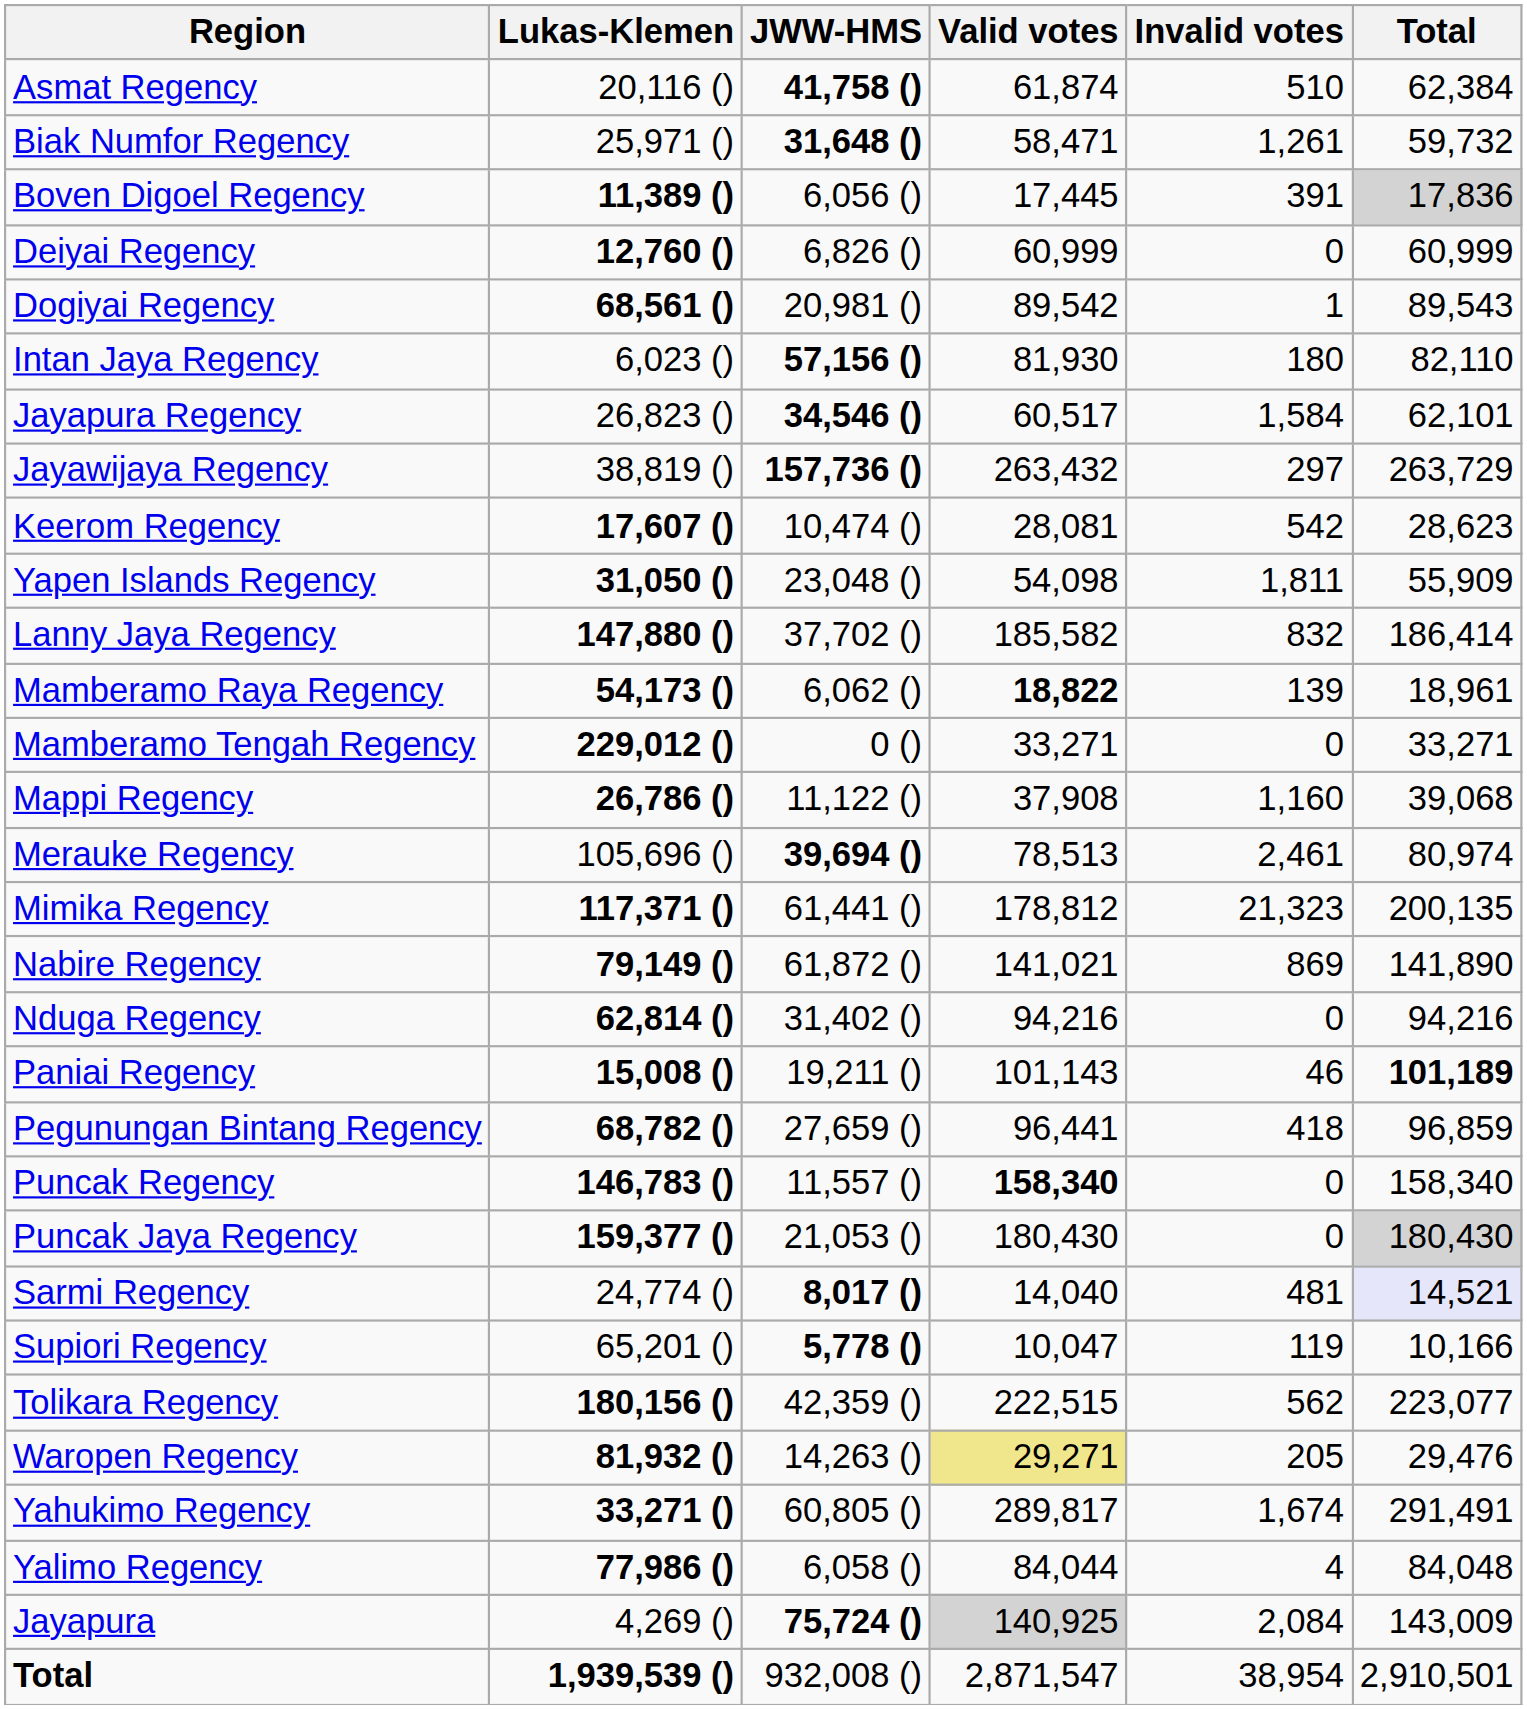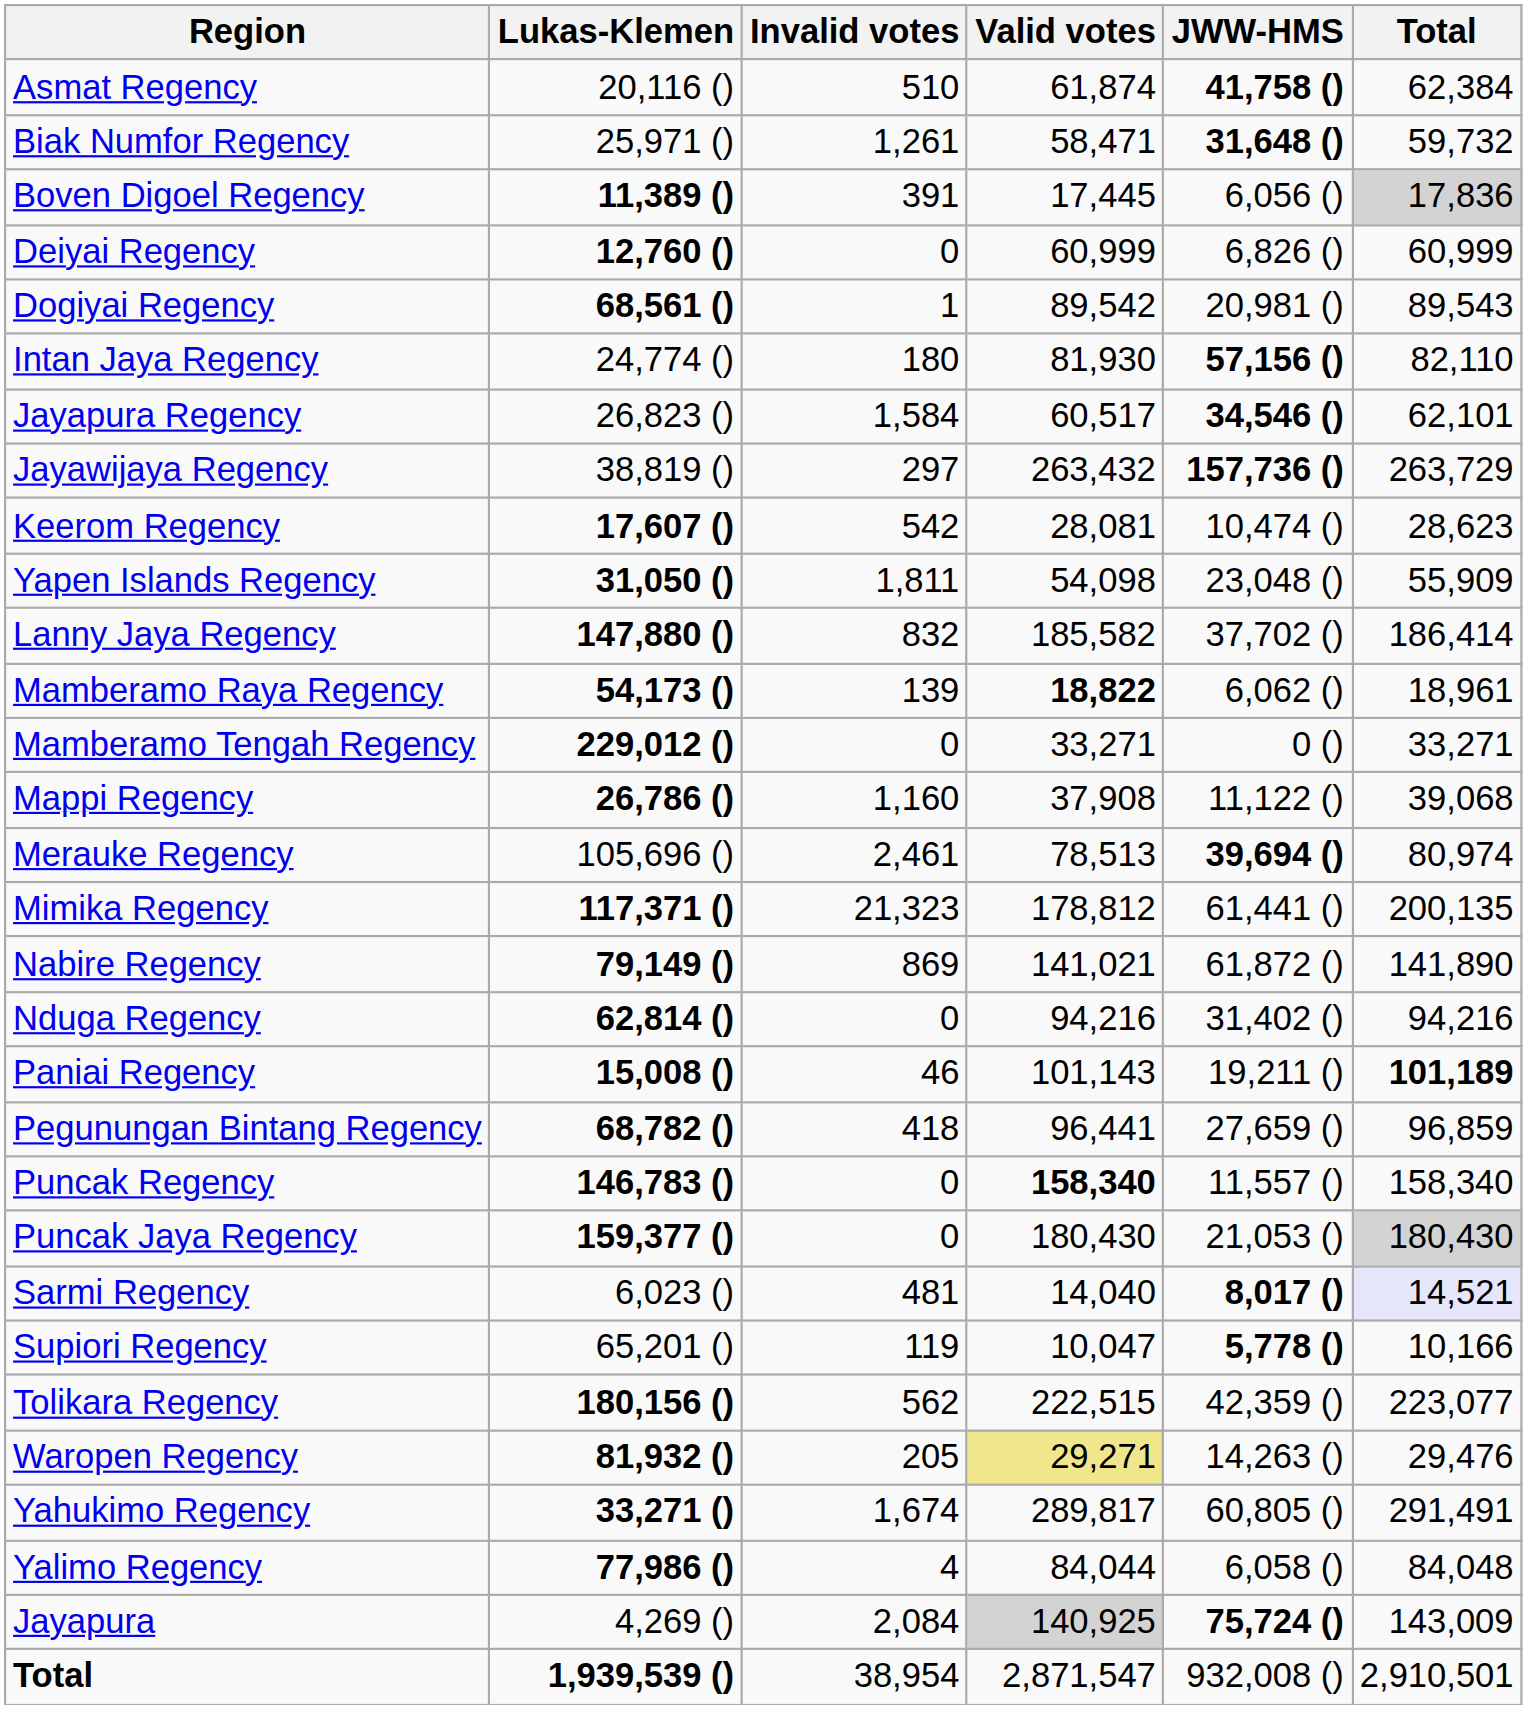columns swapped: JWW-HMS <-> Invalid votes
Intan Jaya Regency | Lukas-Klemen: 6,023 () -> 24,774 ()
Sarmi Regency | Lukas-Klemen: 24,774 () -> 6,023 ()
